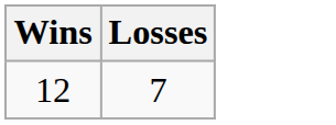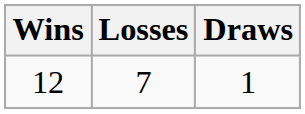+ column: Draws | 1
